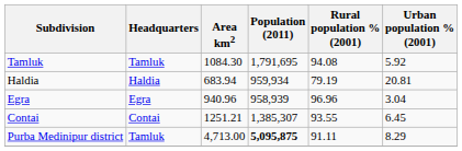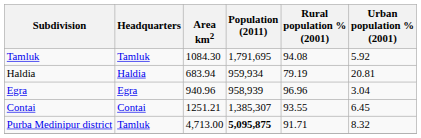Purba Medinipur district | Rural population % (2001): 91.11 -> 91.71
Purba Medinipur district | Urban population % (2001): 8.29 -> 8.32
